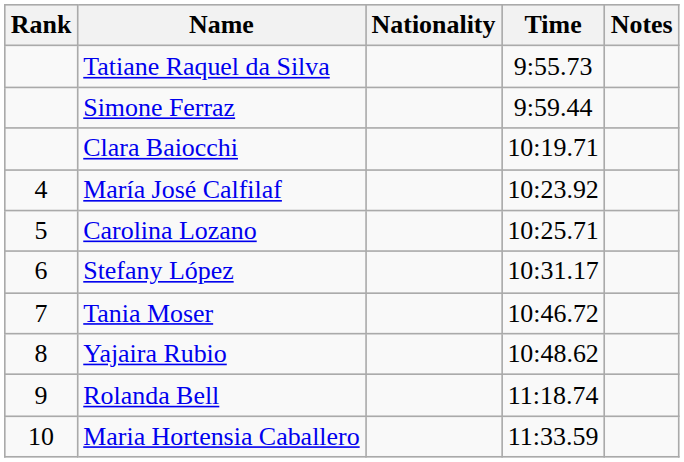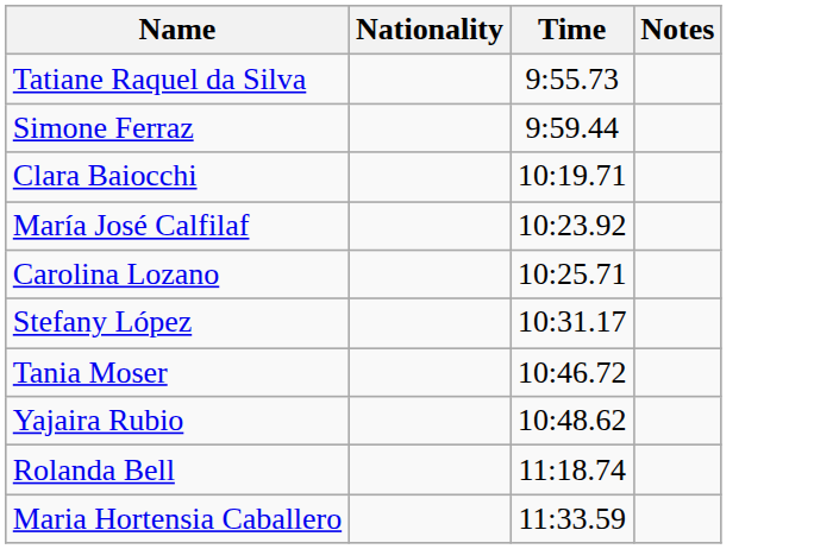- column: Rank | 4 | 5 | 6 | 7 | 8 | 9 | 10
